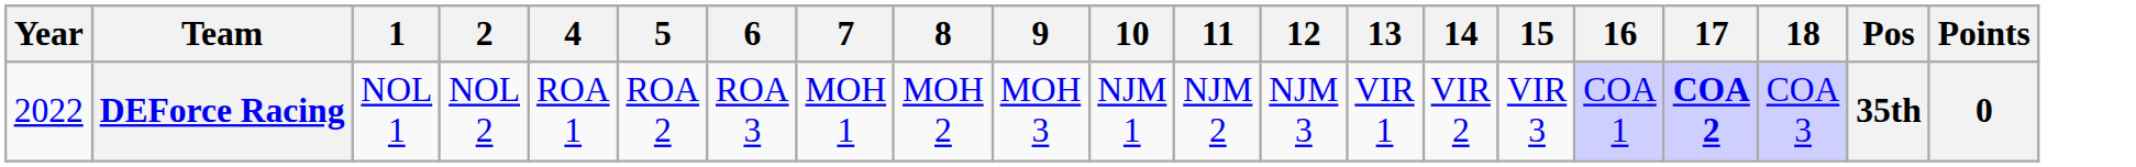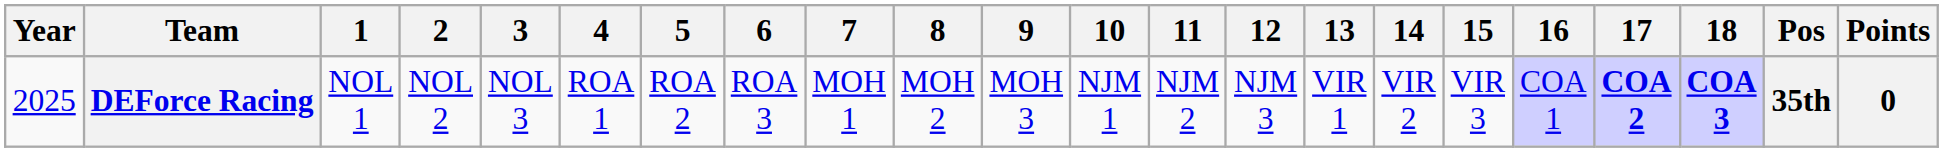+ column: 3 | NOL 3
DEForce Racing | Year: 2022 -> 2025
DEForce Racing | 18: normal -> bold
